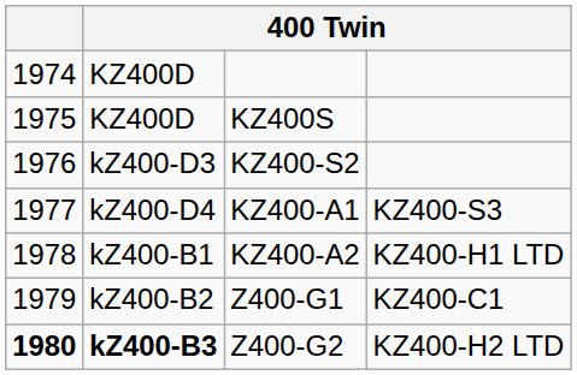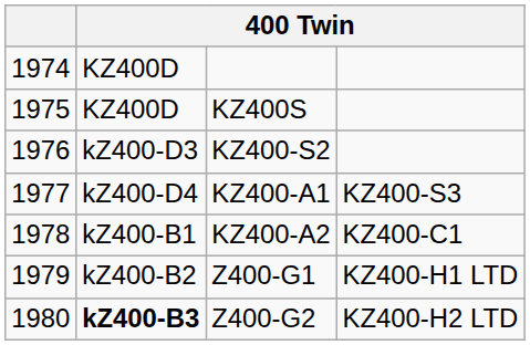KZ400-A2 | column 4: KZ400-H1 LTD -> KZ400-C1
Z400-G1 | column 4: KZ400-C1 -> KZ400-H1 LTD
Z400-G2 | column 1: bold -> normal
